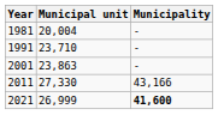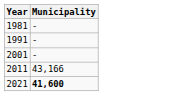- column: Municipal unit | 20,004 | 23,710 | 23,863 | 27,330 | 26,999
